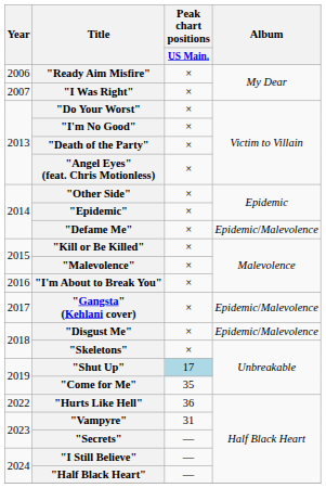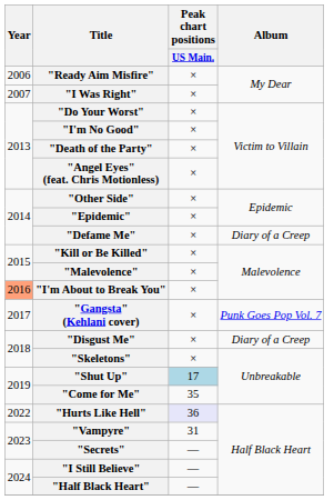"Defame Me" | Album: Epidemic/Malevolence -> Diary of a Creep
"I'm About to Break You" | Year: no background -> lightsalmon background
"Gangsta" (Kehlani cover) | Album: Epidemic/Malevolence -> Punk Goes Pop Vol. 7
"Disgust Me" | Album: Epidemic/Malevolence -> Diary of a Creep
"Hurts Like Hell" | Peak chart positions / US Main.: no background -> lavender background
